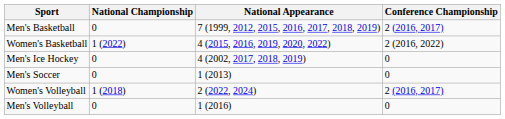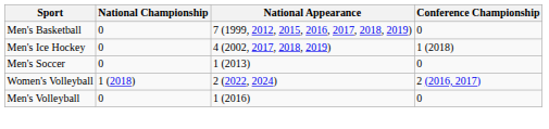Men's Basketball | Conference Championship: 2 (2016, 2017) -> 0
- row: Women's Basketball | 1 (2022) | 4 (2015, 2016, 2019, 2020, 2022) | 2 (2016, 2022)
Men's Ice Hockey | Conference Championship: 0 -> 1 (2018)
